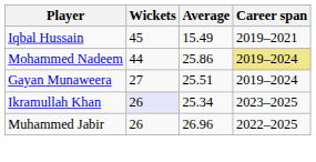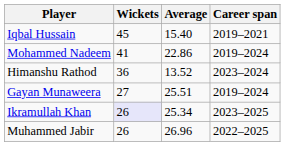Iqbal Hussain | Average: 15.49 -> 15.40
Mohammed Nadeem | Wickets: 44 -> 41
Mohammed Nadeem | Average: 25.86 -> 22.86
Mohammed Nadeem | Career span: khaki background -> no background
+ row: Himanshu Rathod | 36 | 13.52 | 2023–2024
